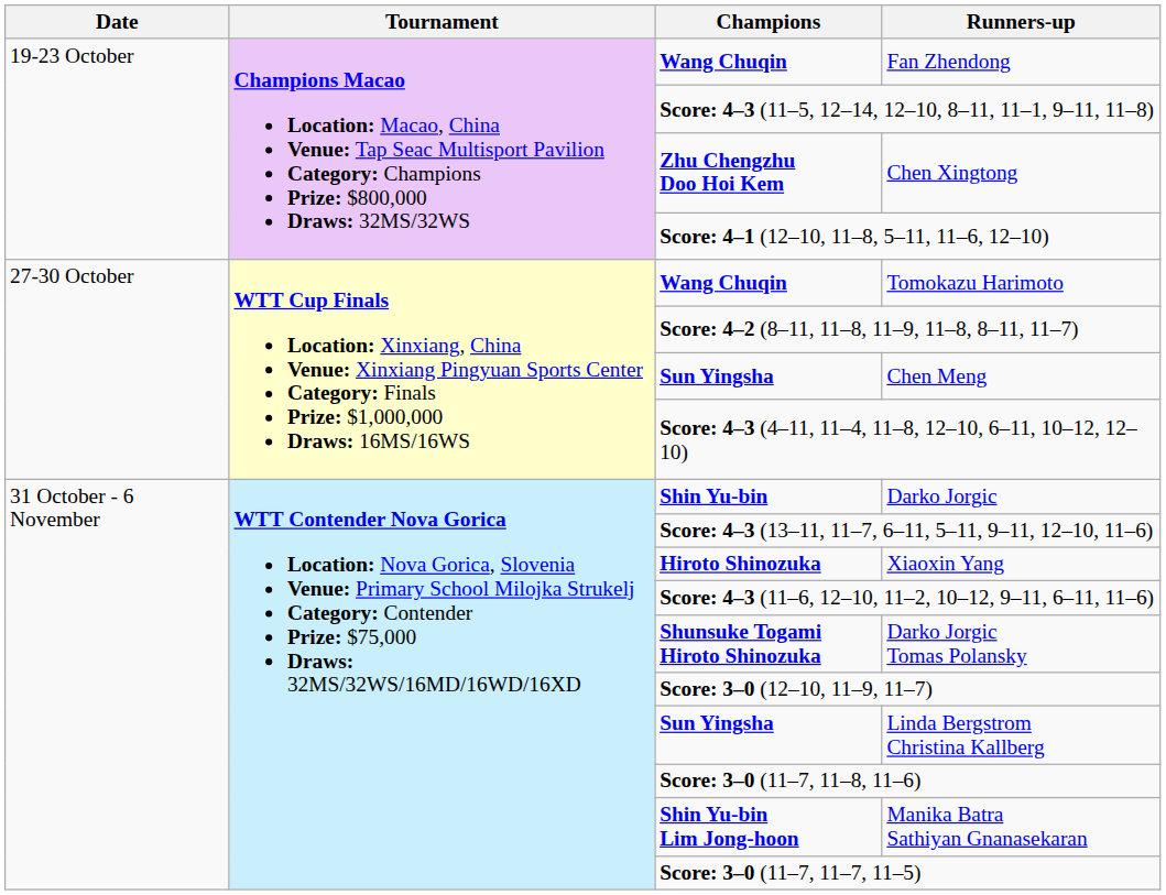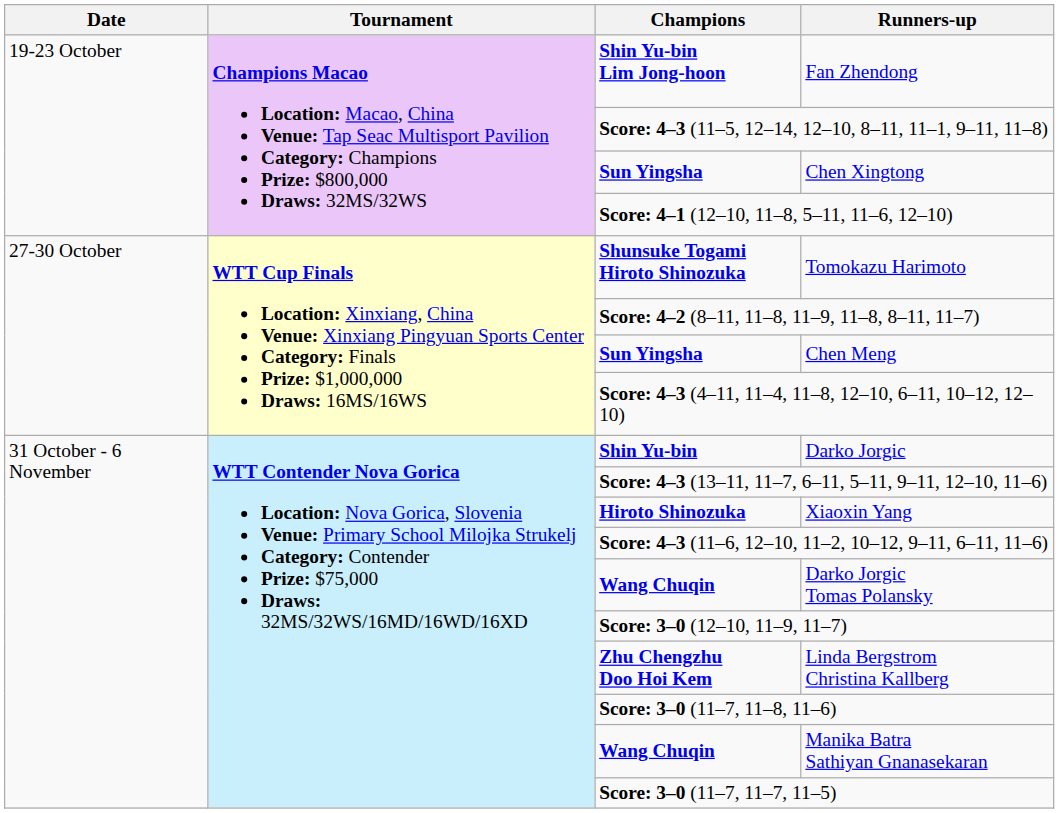Fan Zhendong | Champions: Wang Chuqin -> Shin Yu-bin Lim Jong-hoon
Chen Xingtong | Champions: Zhu Chengzhu Doo Hoi Kem -> Sun Yingsha
Tomokazu Harimoto | Champions: Wang Chuqin -> Shunsuke Togami Hiroto Shinozuka
Darko Jorgic Tomas Polansky | Champions: Shunsuke Togami Hiroto Shinozuka -> Wang Chuqin
Linda Bergstrom Christina Kallberg | Champions: Sun Yingsha -> Zhu Chengzhu Doo Hoi Kem
Manika Batra Sathiyan Gnanasekaran | Champions: Shin Yu-bin Lim Jong-hoon -> Wang Chuqin
